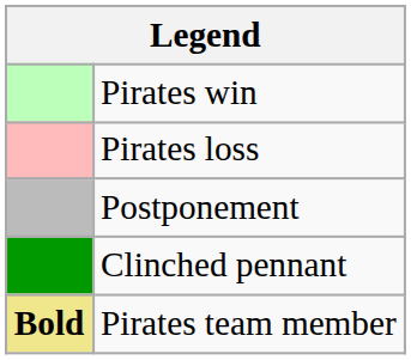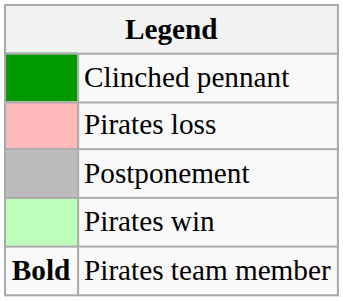rows swapped: Pirates win <-> Clinched pennant
Pirates team member | column 1: khaki background -> no background
